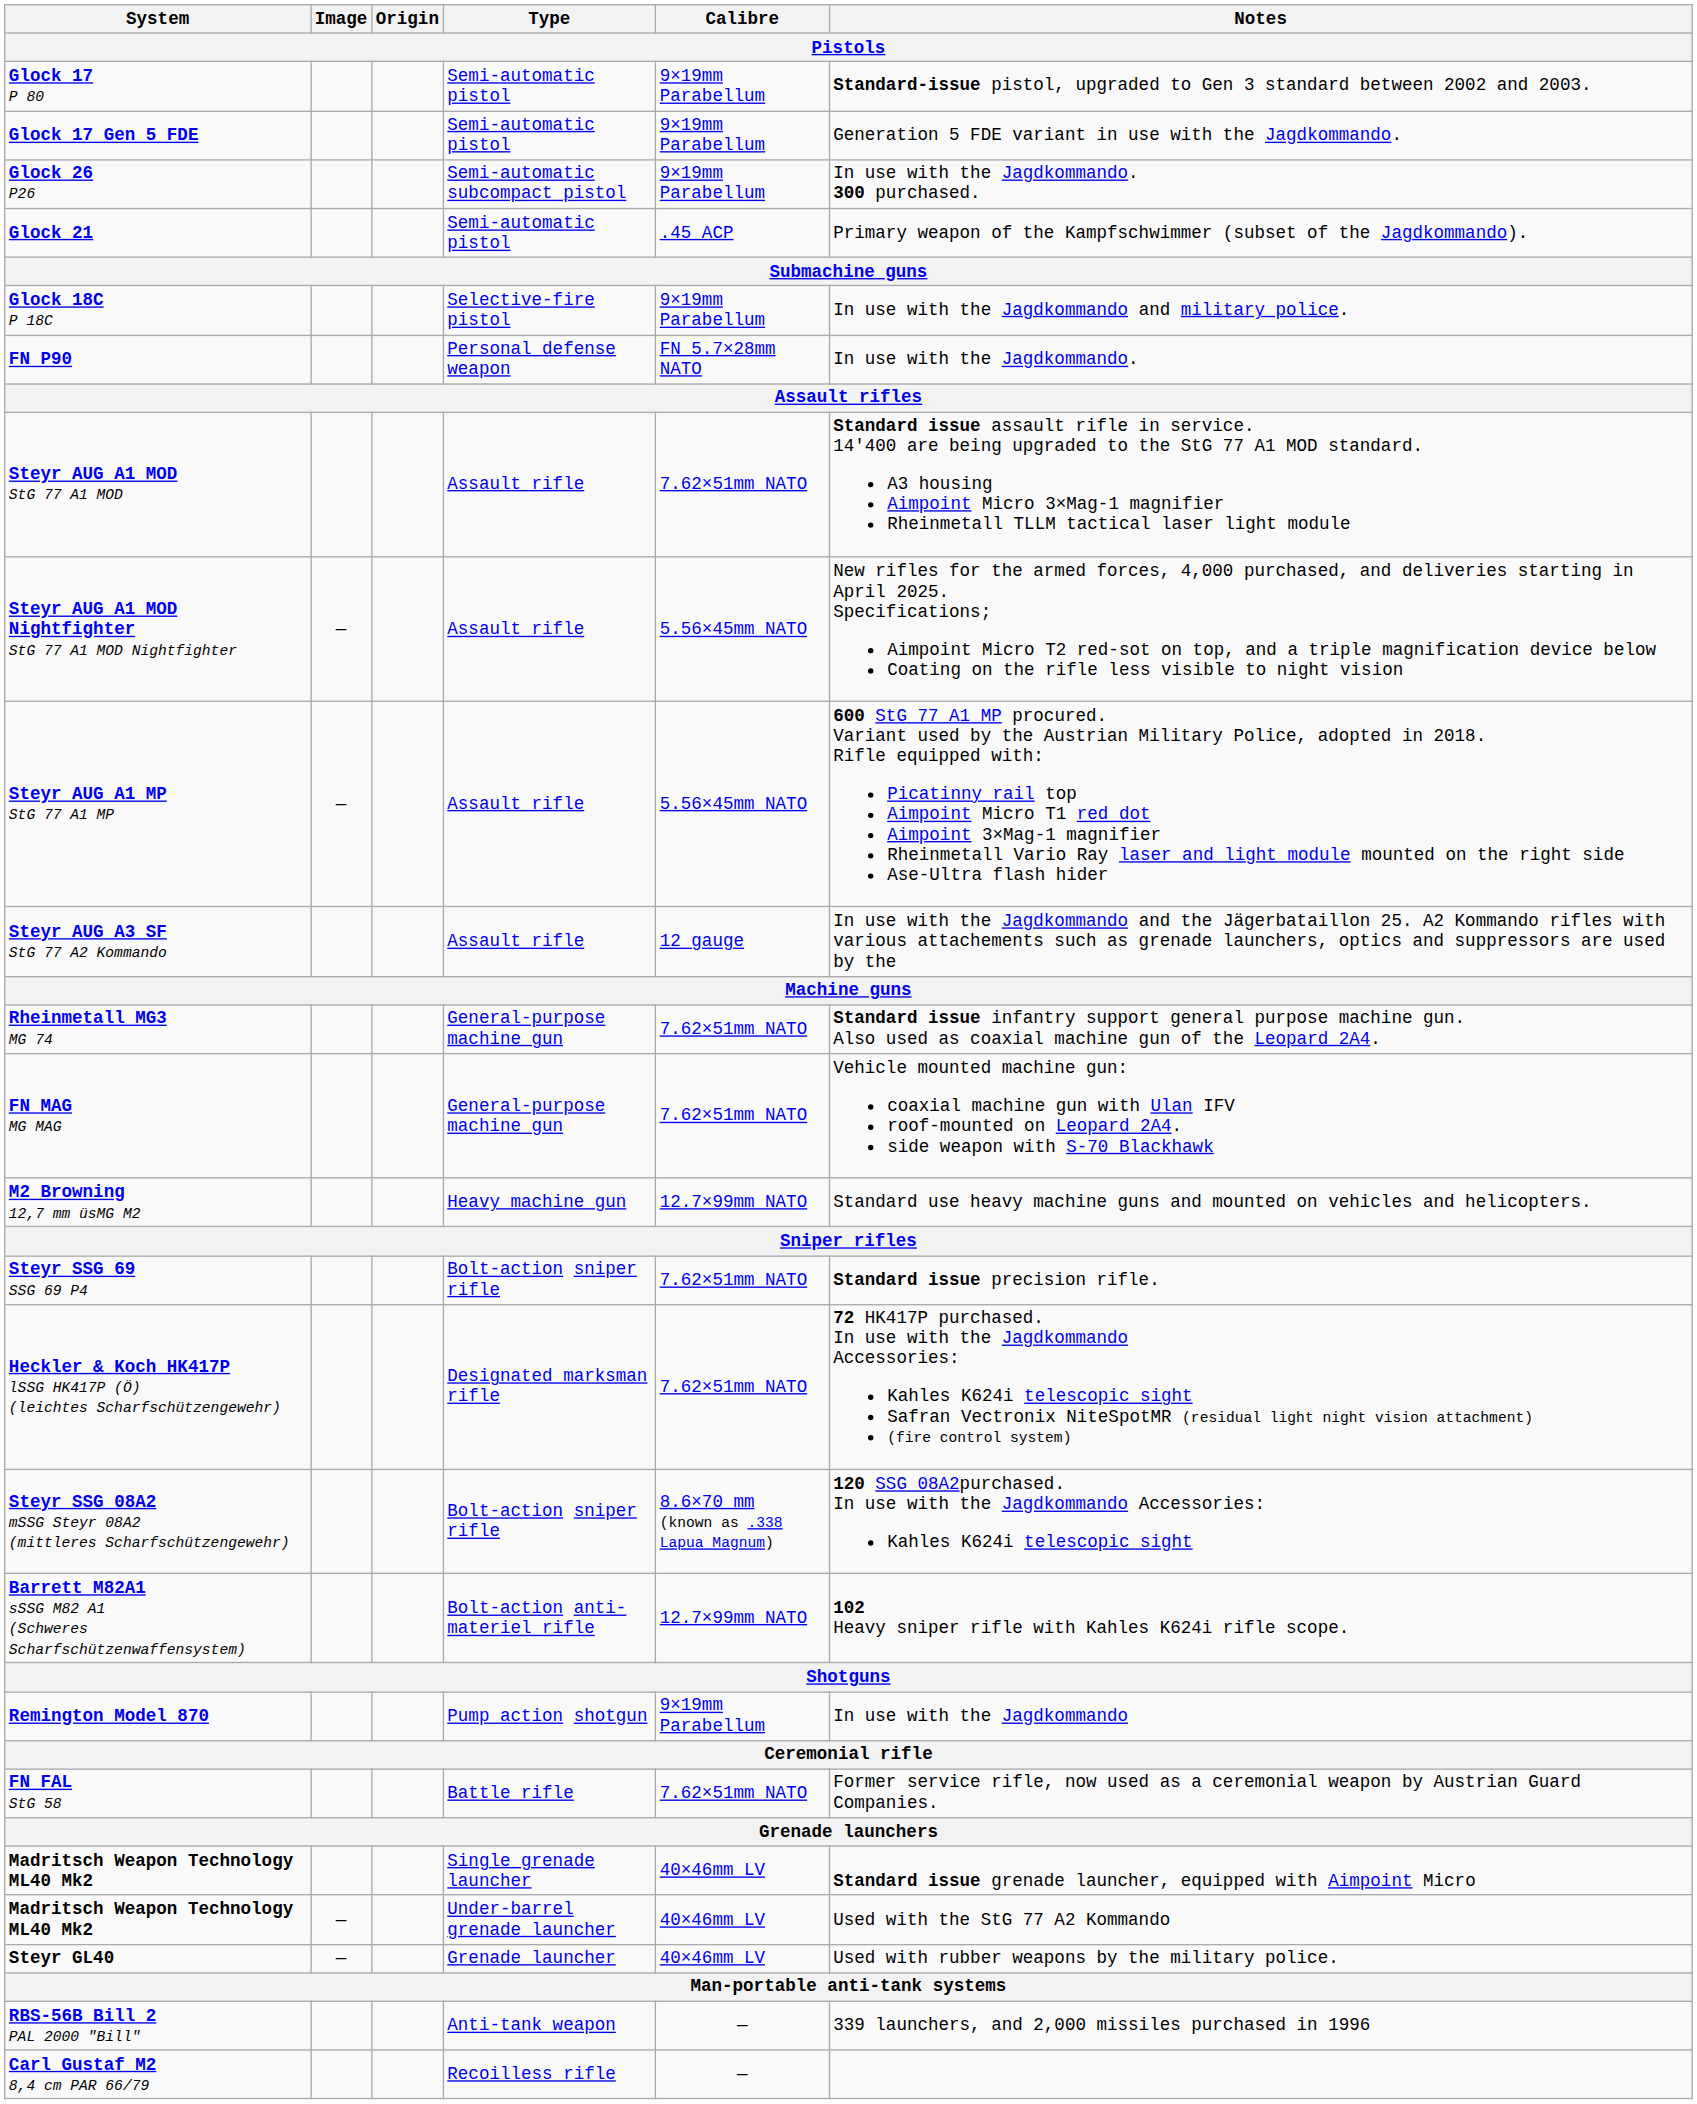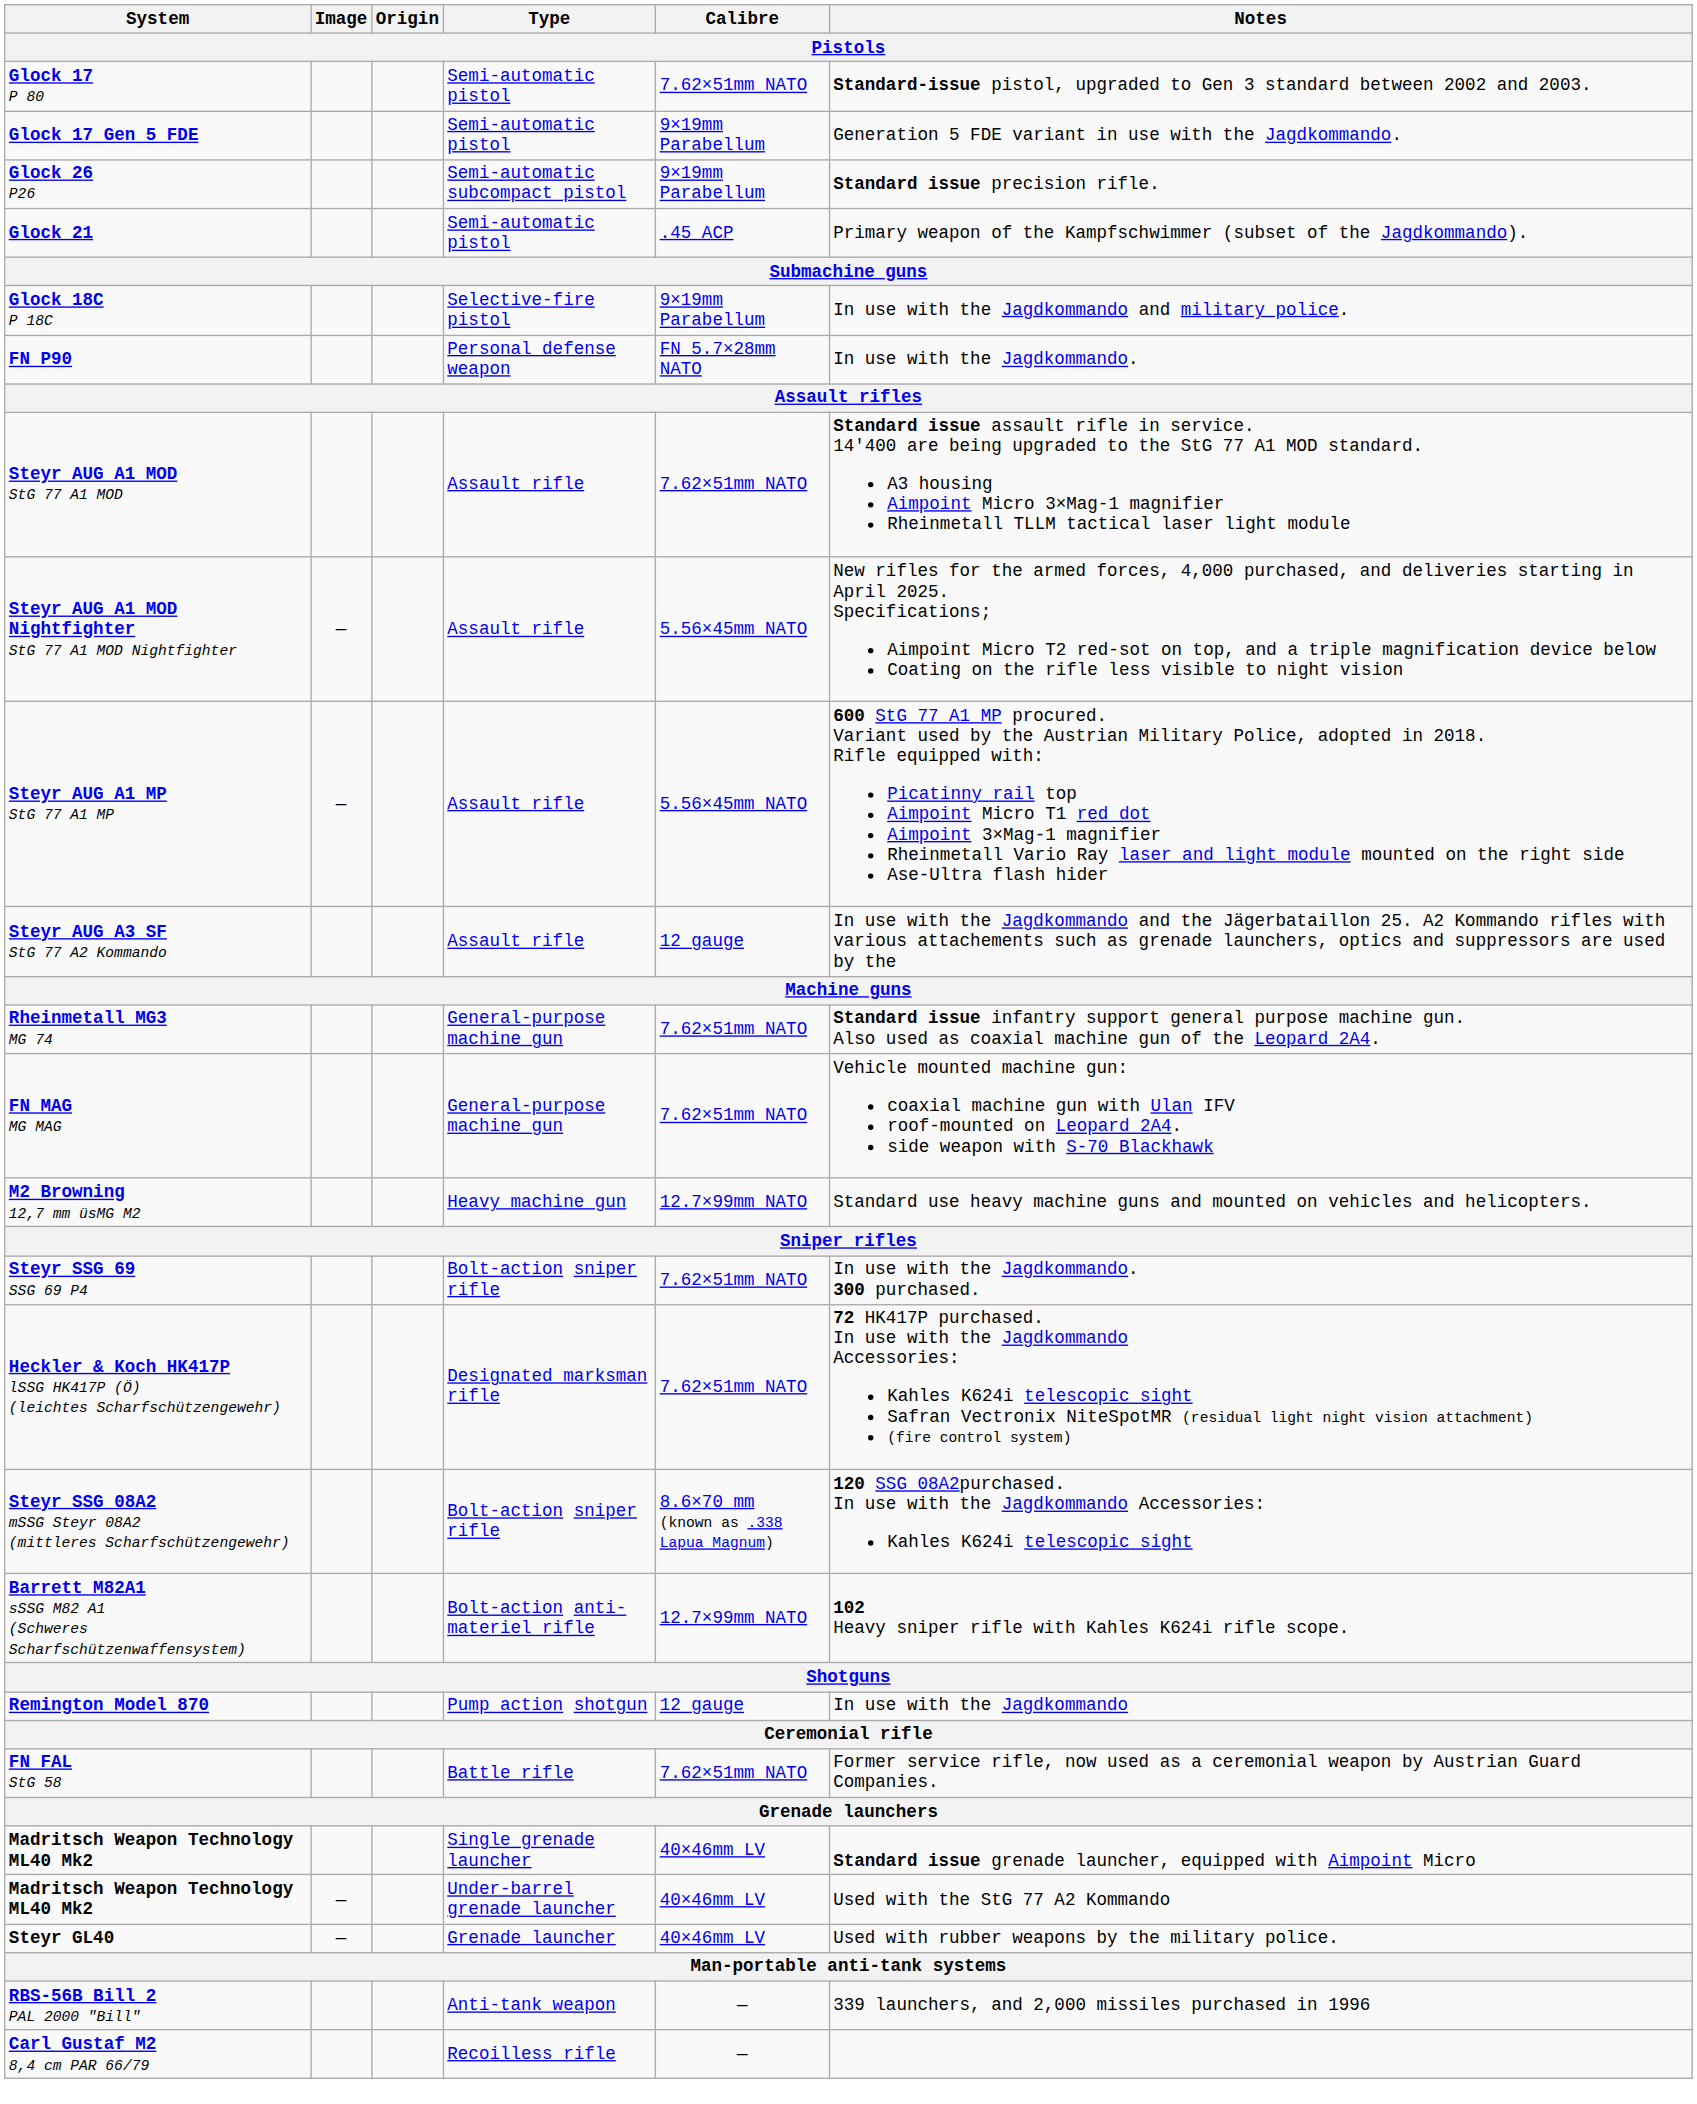Glock 17 P 80 | Calibre: 9×19mm Parabellum -> 7.62×51mm NATO
Glock 26 P26 | Notes: In use with the Jagdkommando. 300 purchased. -> Standard issue precision rifle.
Steyr SSG 69 SSG 69 P4 | Notes: Standard issue precision rifle. -> In use with the Jagdkommando. 300 purchased.
Remington Model 870 | Calibre: 9×19mm Parabellum -> 12 gauge
